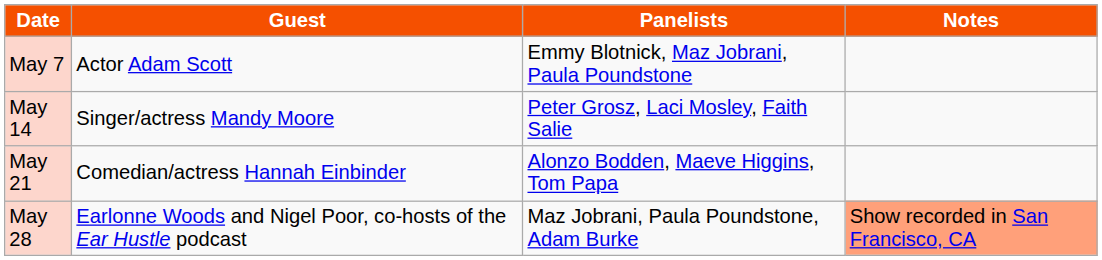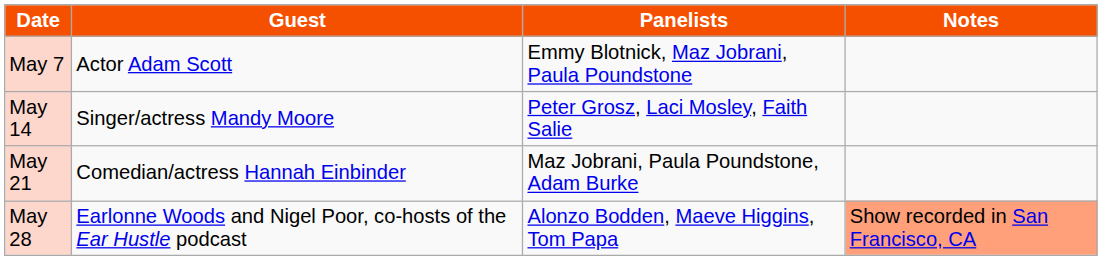May 21 | Panelists: Alonzo Bodden, Maeve Higgins, Tom Papa -> Maz Jobrani, Paula Poundstone, Adam Burke
May 28 | Panelists: Maz Jobrani, Paula Poundstone, Adam Burke -> Alonzo Bodden, Maeve Higgins, Tom Papa
